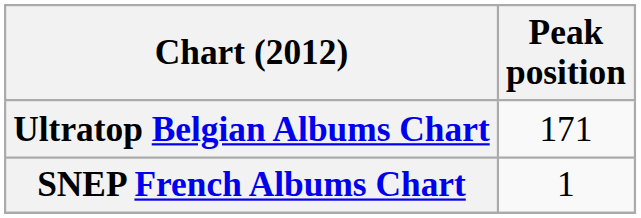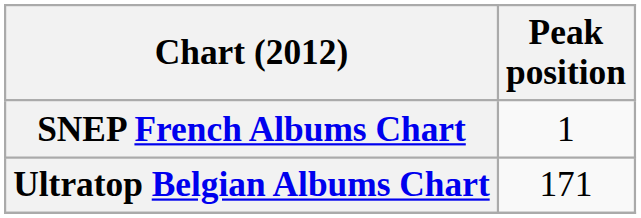rows swapped: Ultratop Belgian Albums Chart <-> SNEP French Albums Chart
